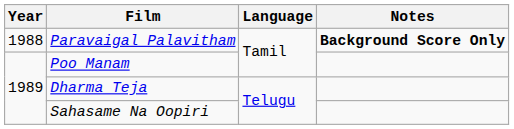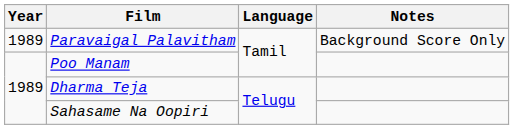Paravaigal Palavitham | Year: 1988 -> 1989
Paravaigal Palavitham | Notes: bold -> normal
